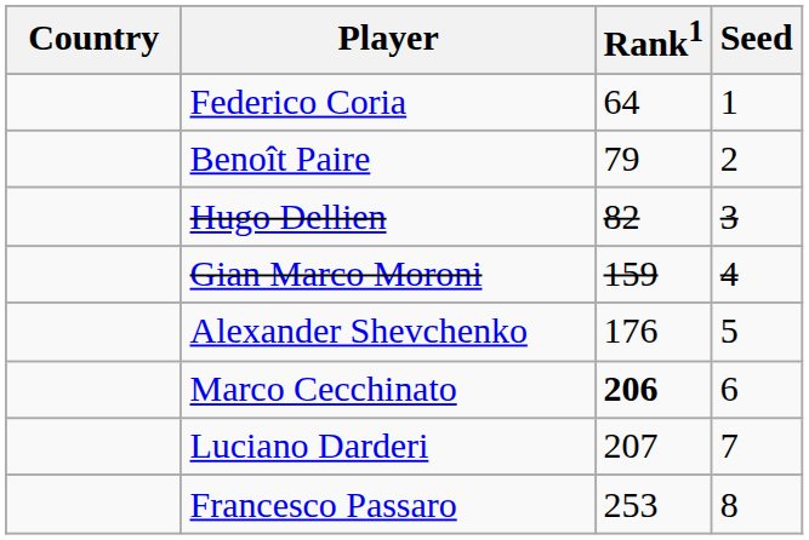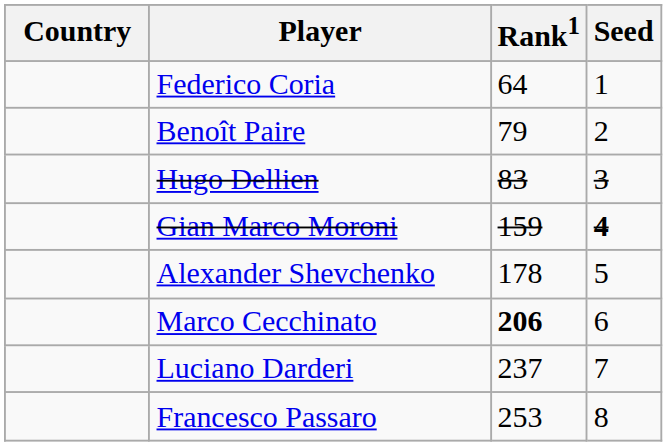Hugo Dellien | Rank1: 82 -> 83
Gian Marco Moroni | Seed: normal -> bold
Alexander Shevchenko | Rank1: 176 -> 178
Luciano Darderi | Rank1: 207 -> 237
